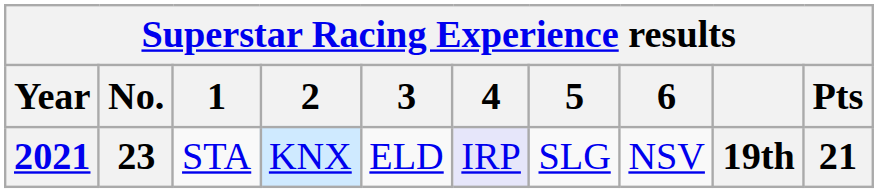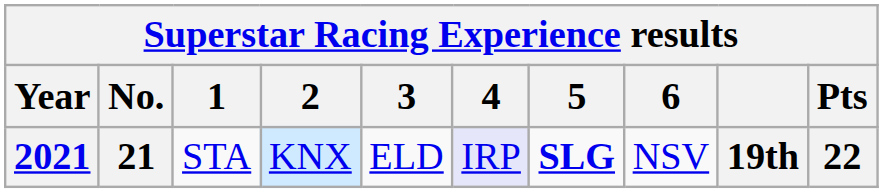2021 | No.: 23 -> 21
2021 | 5: normal -> bold
2021 | Pts: 21 -> 22
